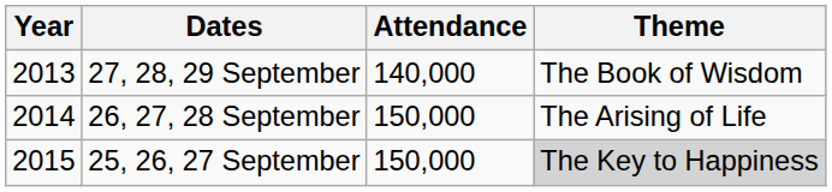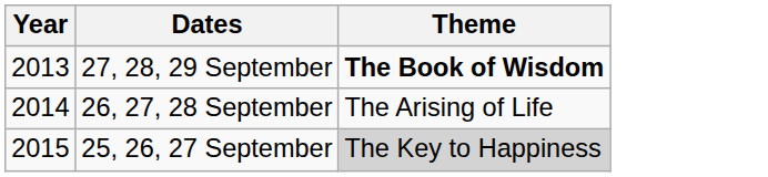- column: Attendance | 140,000 | 150,000 | 150,000
27, 28, 29 September | Theme: normal -> bold
